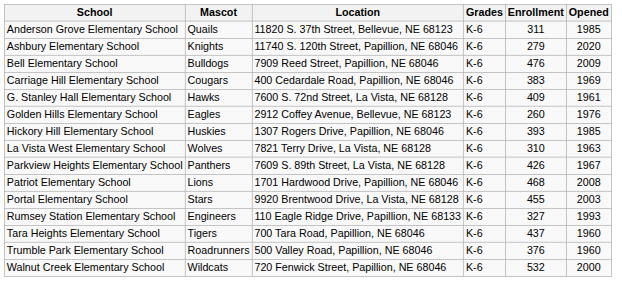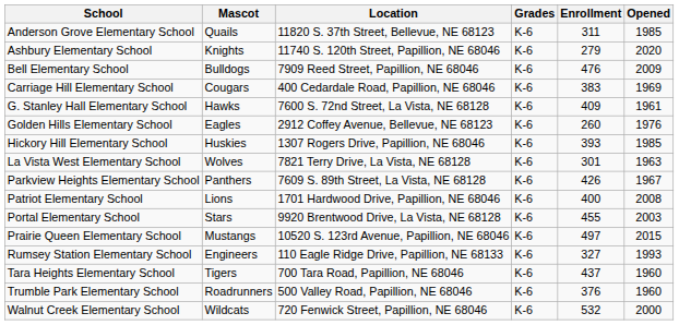La Vista West Elementary School | Enrollment: 310 -> 301
Patriot Elementary School | Enrollment: 468 -> 400
+ row: Prairie Queen Elementary School | Mustangs | 10520 S. 123rd Avenue, Papillion, NE 68046 | K-6 | 497 | 2015
